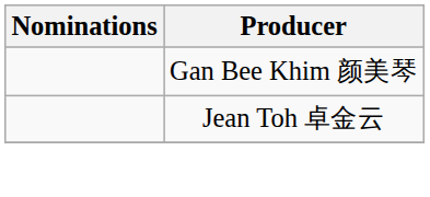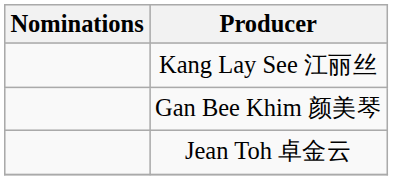+ row: Kang Lay See 江丽丝
